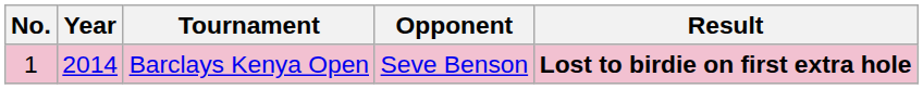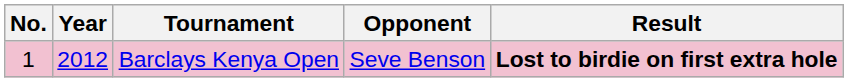Barclays Kenya Open | Year: 2014 -> 2012
